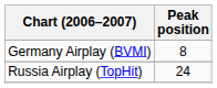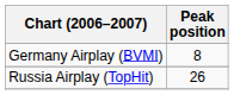Russia Airplay (TopHit) | Peak position: 24 -> 26
